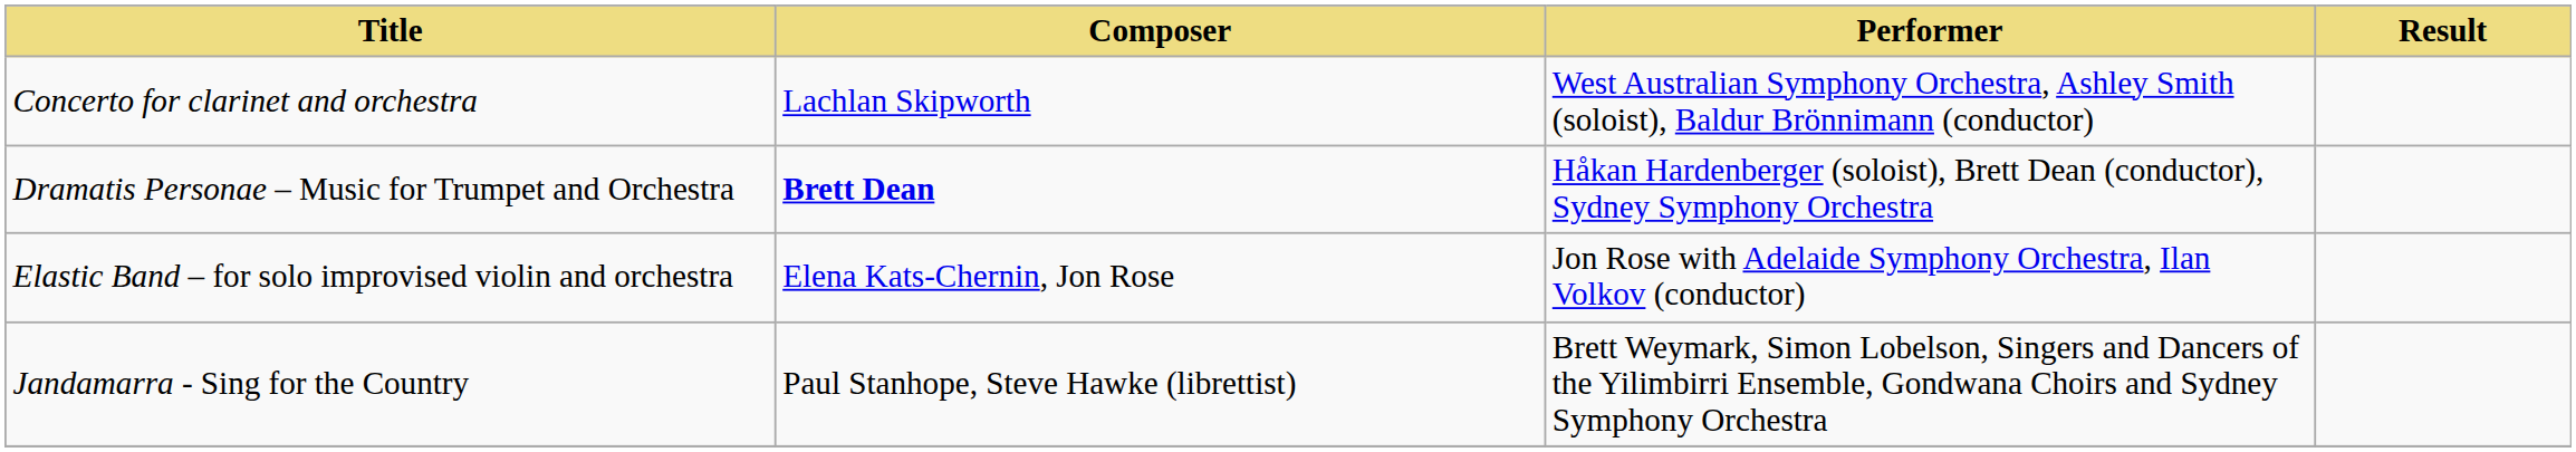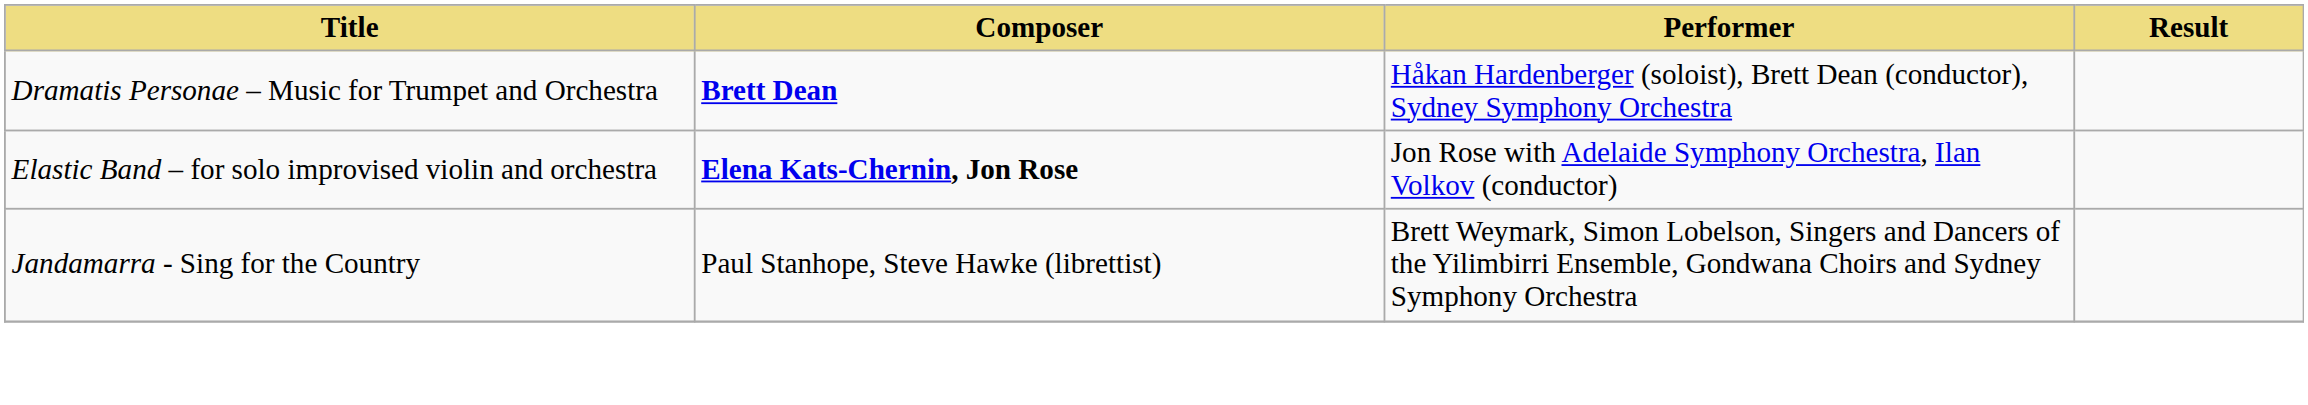- row: Concerto for clarinet and orchestra | Lachlan Skipworth | West Australian Symphony Orchestra, Ashley Smith (soloist), Baldur Brönnimann (conductor)
Elastic Band – for solo improvised violin and orchestra | Composer: normal -> bold
